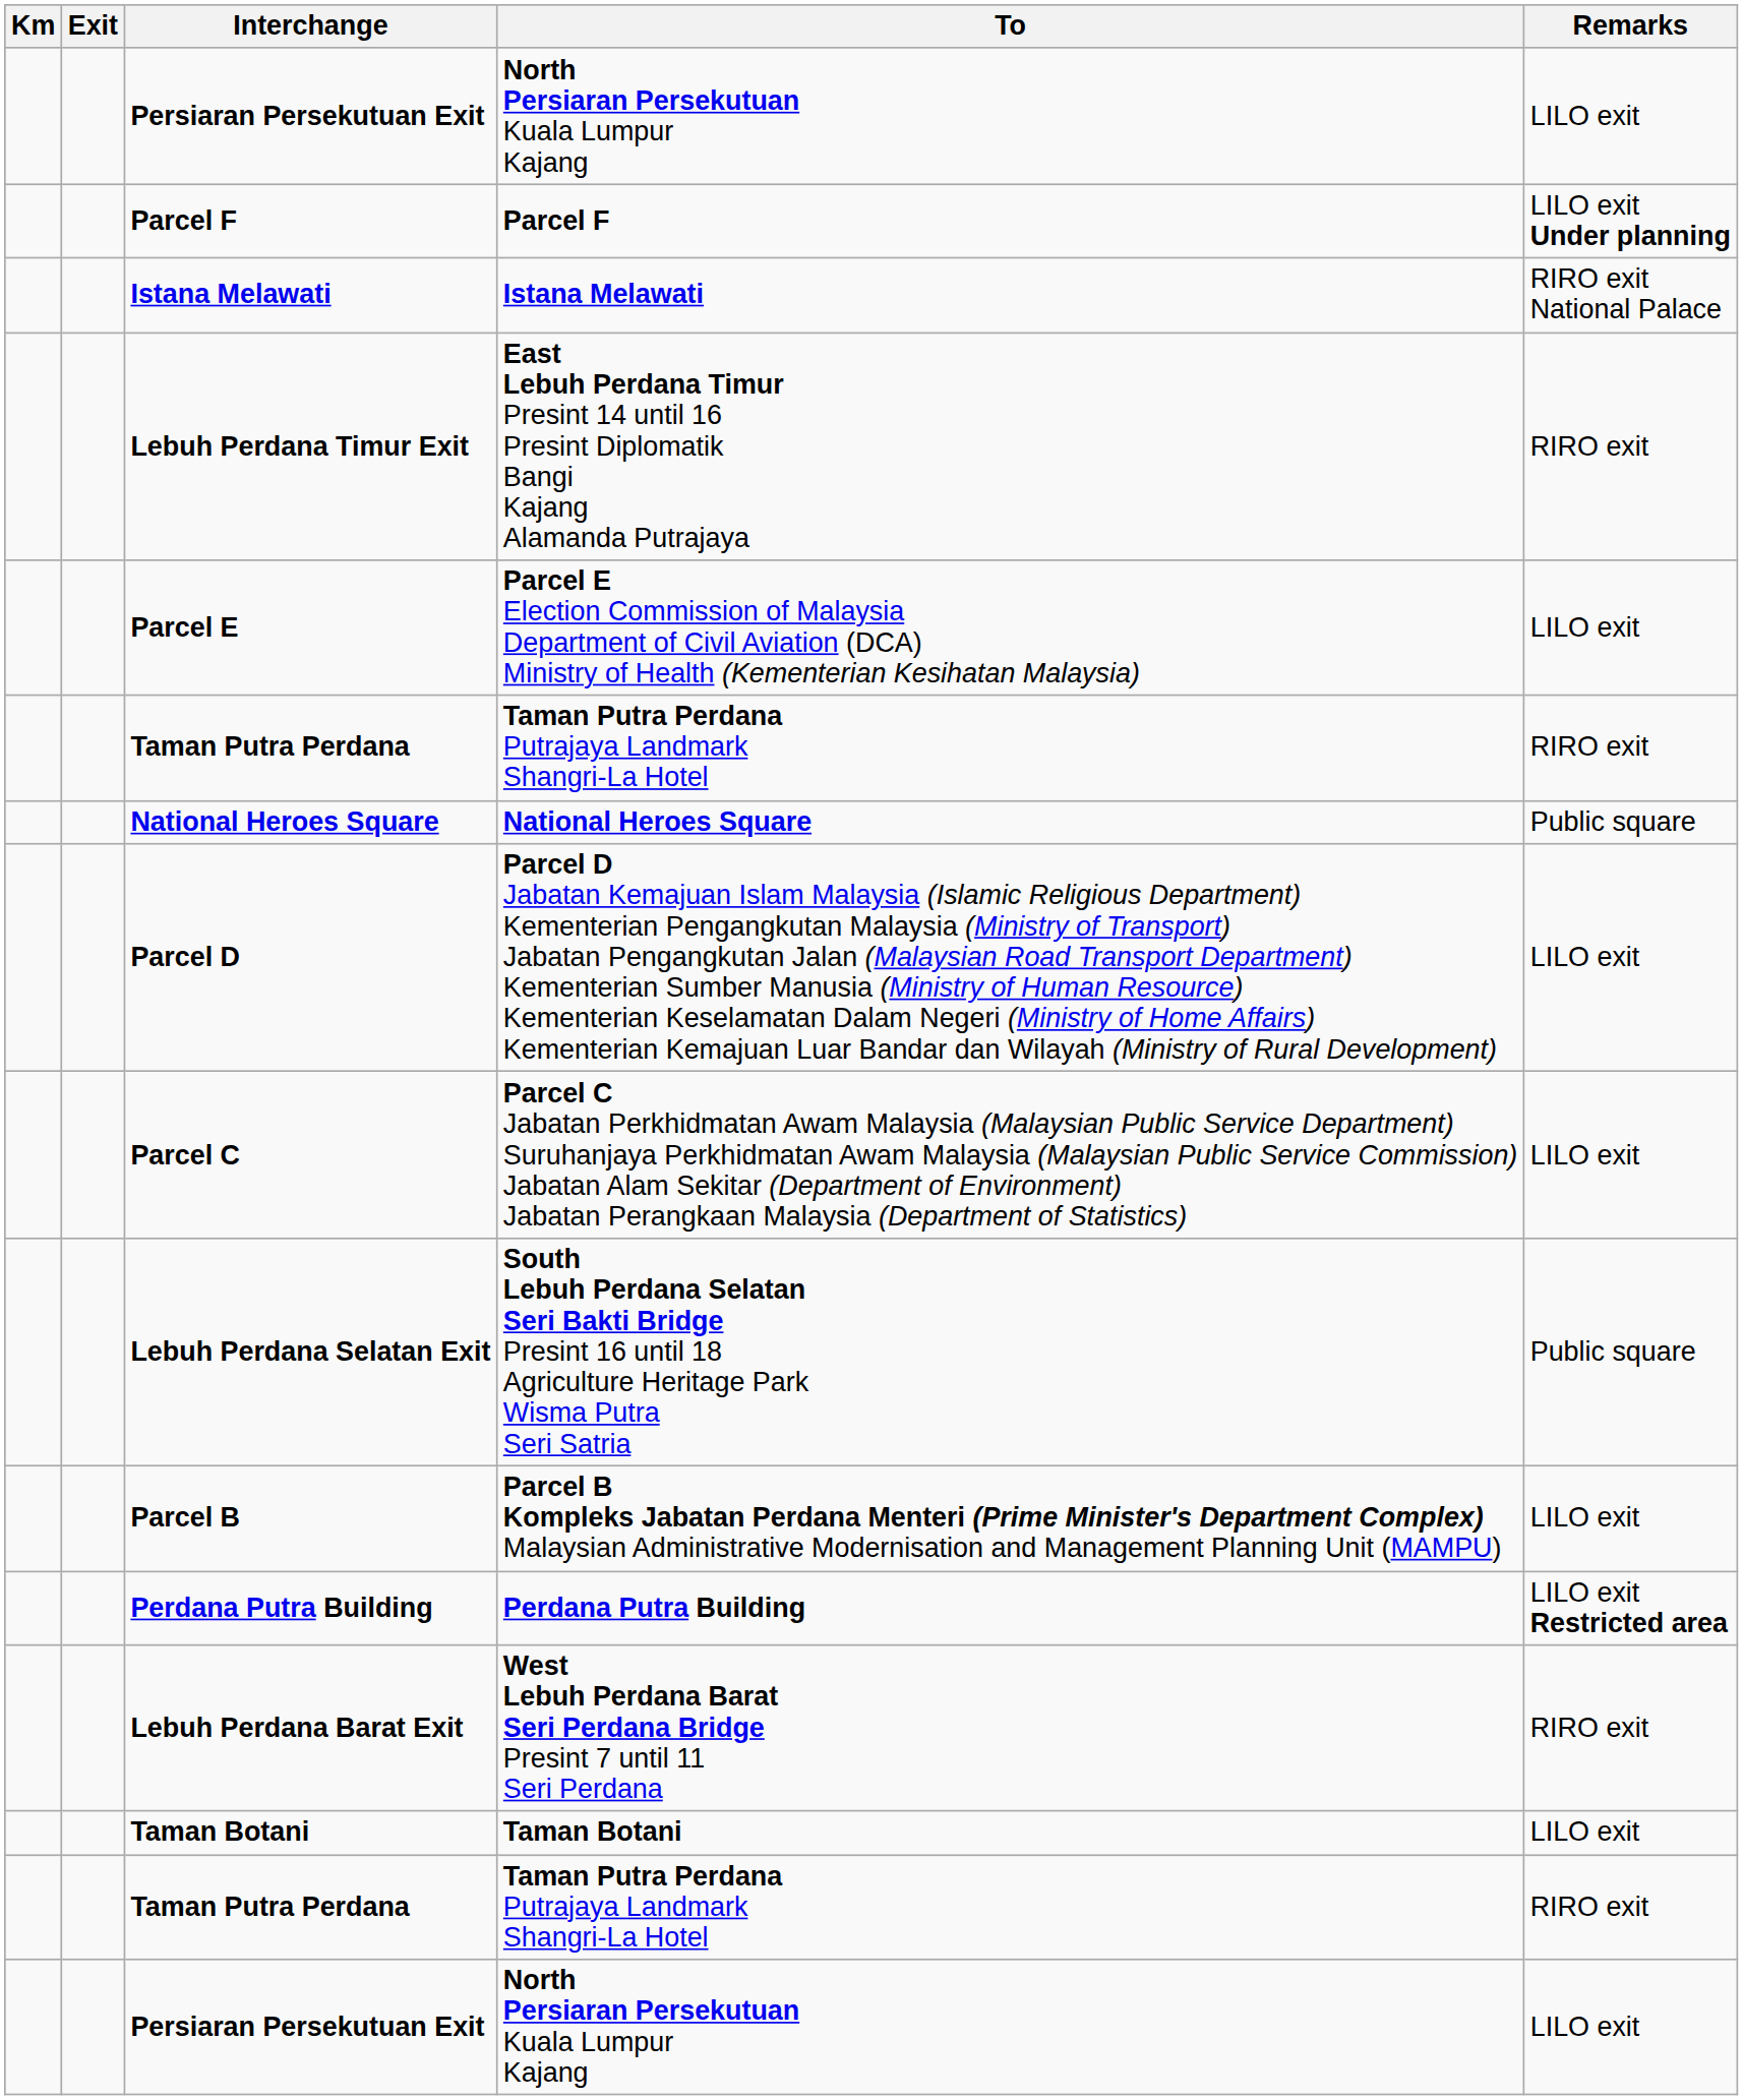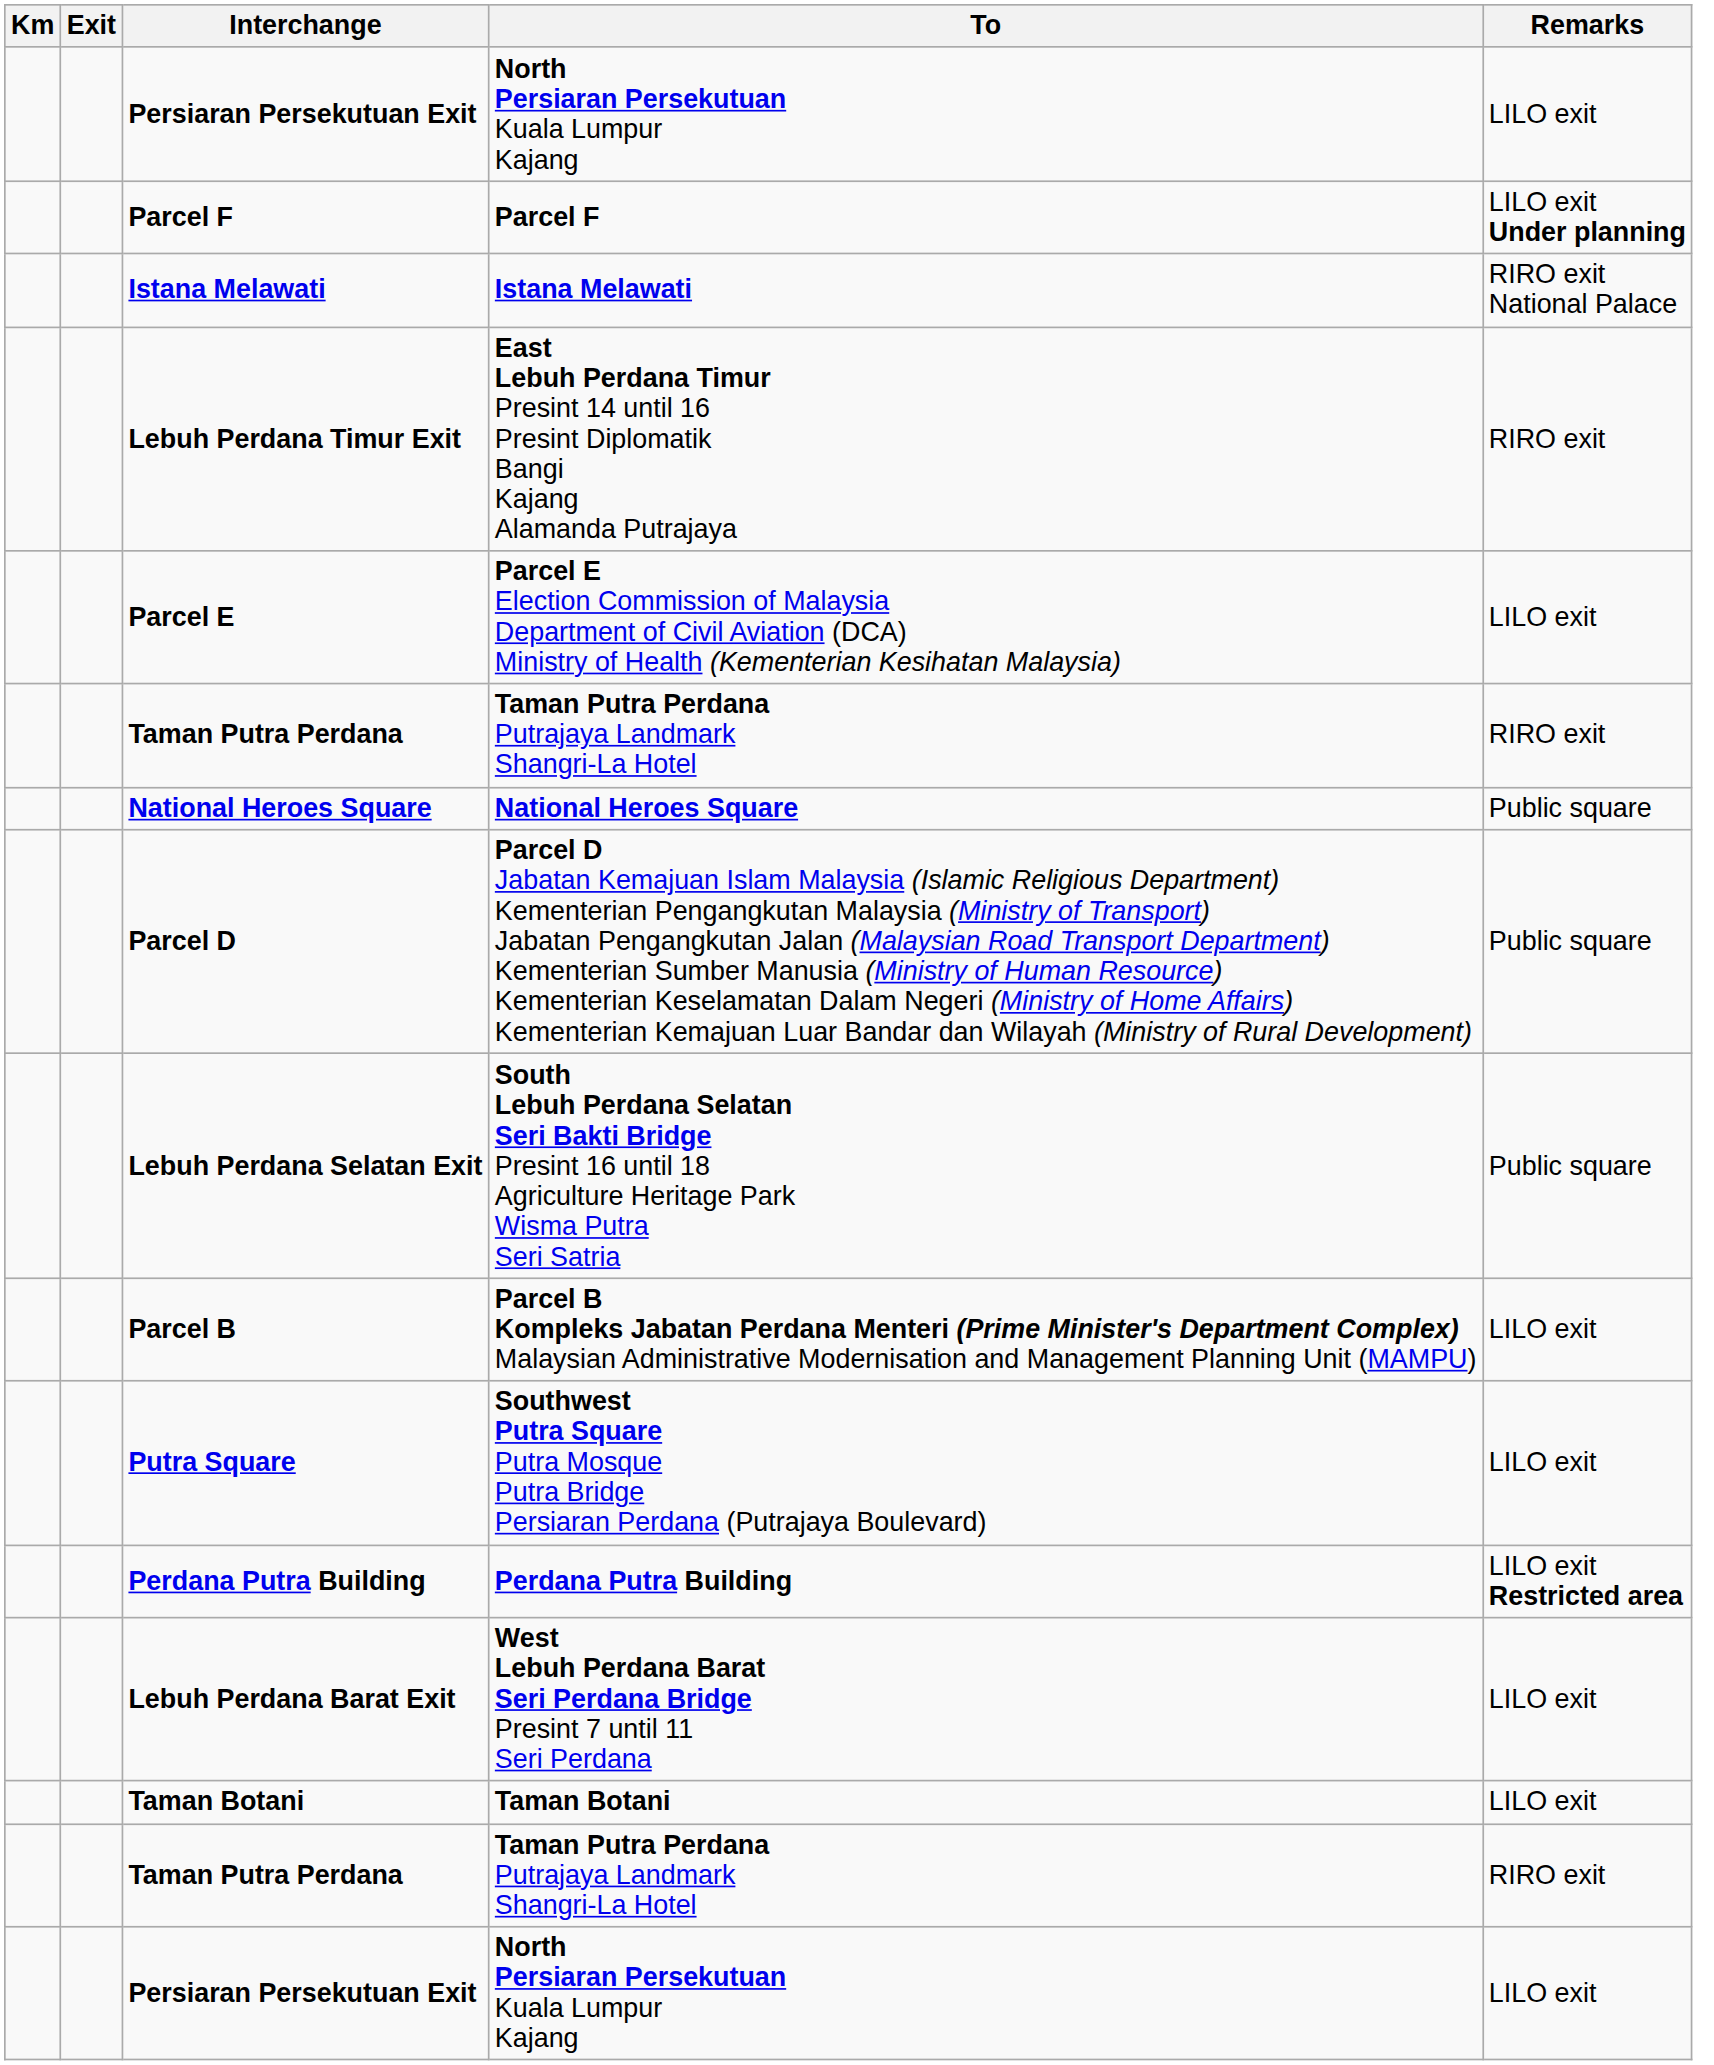Parcel D | Remarks: LILO exit -> Public square
- row: Parcel C | Parcel C Jabatan Perkhidmatan Awam Malaysia (Malaysian Public Service Department) Suruhanjaya Perkhidmatan Awam Malaysia (Malaysian Public Service Commission) Jabatan Alam Sekitar (Department of Environment) Jabatan Perangkaan Malaysia (Department of Statistics) | LILO exit
+ row: Putra Square | Southwest Putra Square Putra Mosque Putra Bridge Persiaran Perdana (Putrajaya Boulevard) | LILO exit
Lebuh Perdana Barat Exit | Remarks: RIRO exit -> LILO exit
